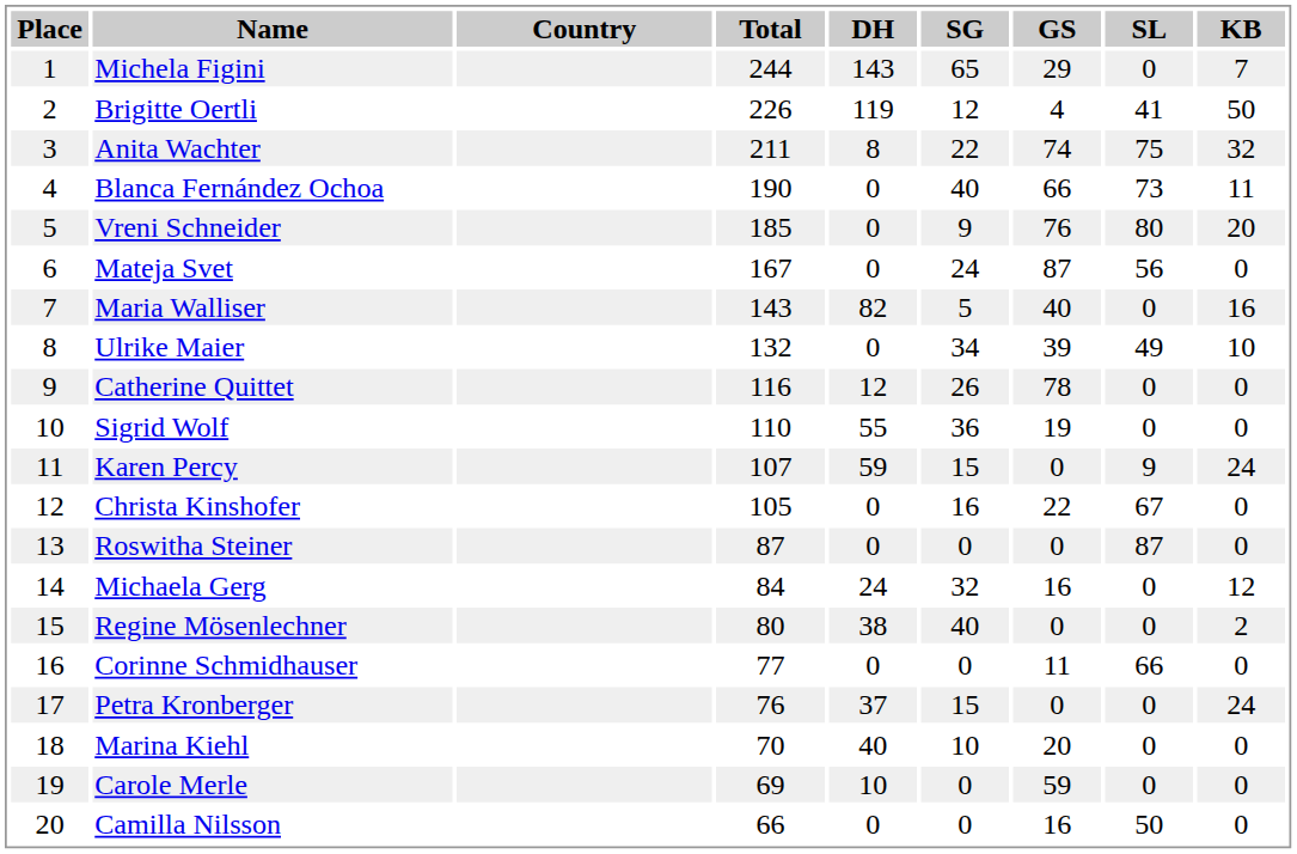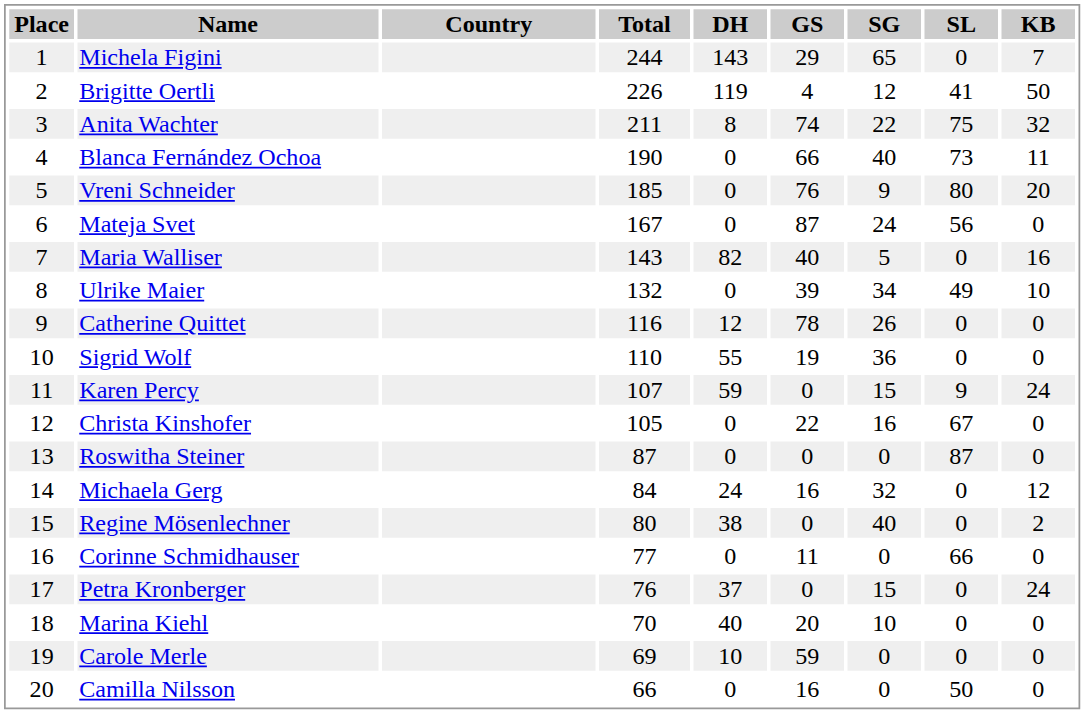columns swapped: SG <-> GS
